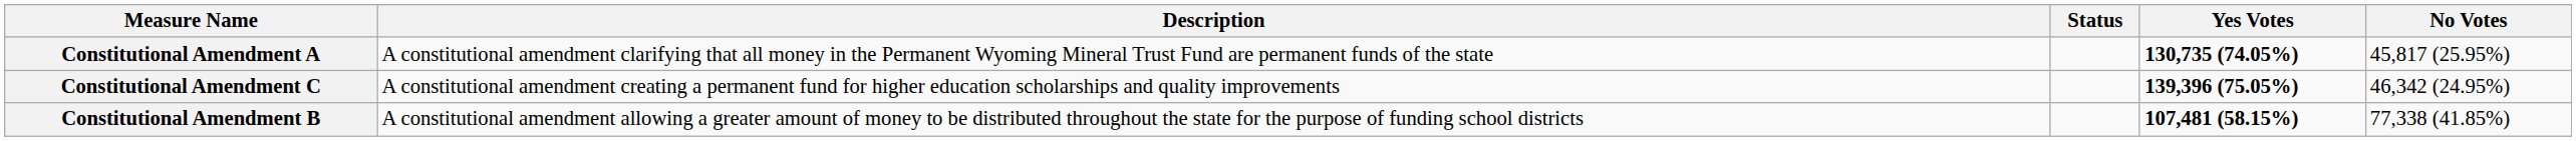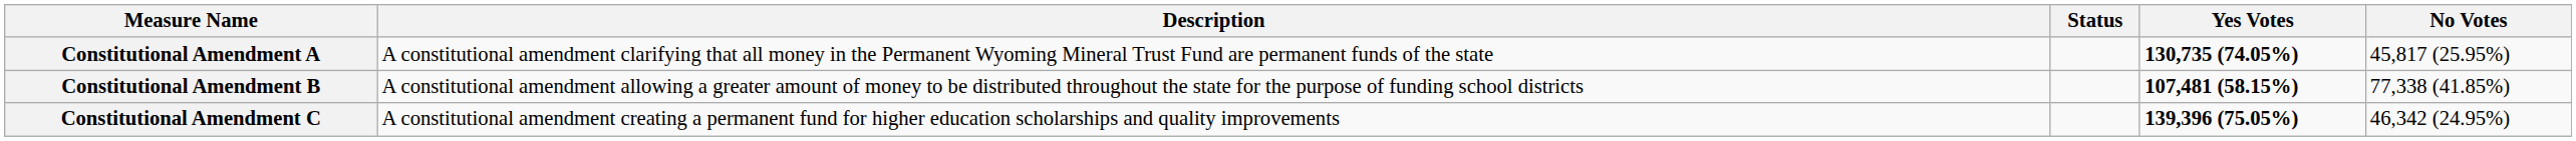rows swapped: Constitutional Amendment B <-> Constitutional Amendment C
